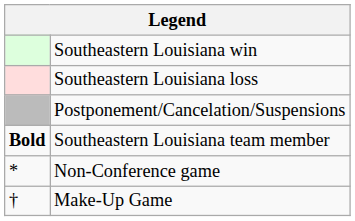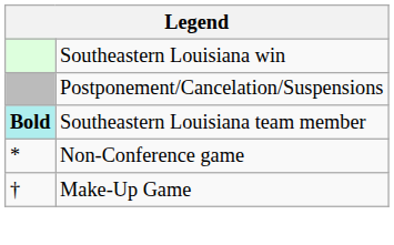- row: Southeastern Louisiana loss
Southeastern Louisiana team member | column 1: no background -> paleturquoise background
